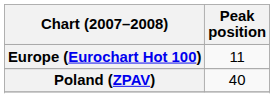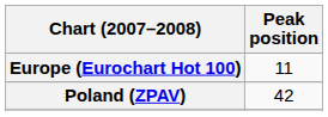Poland (ZPAV) | Peak position: 40 -> 42
